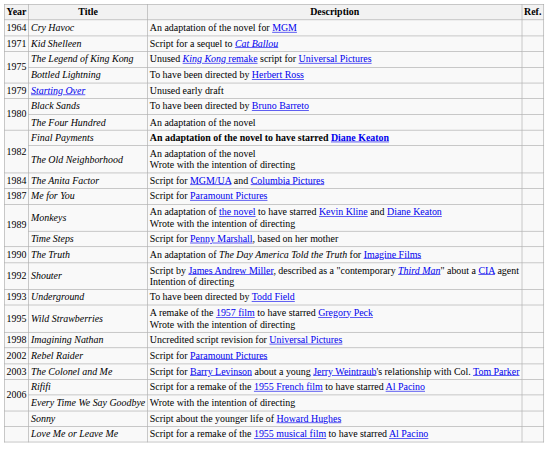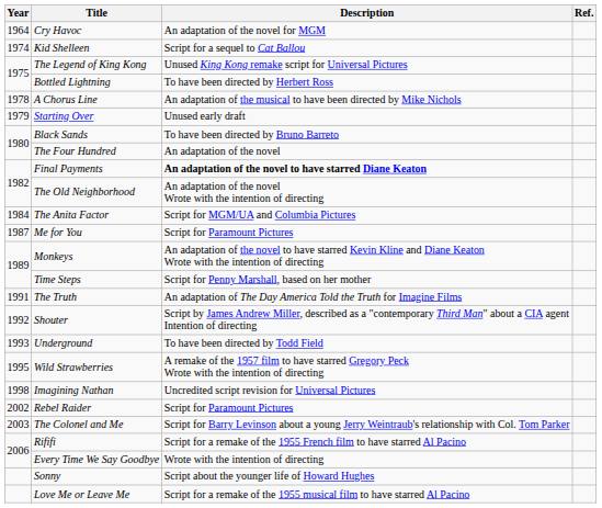Kid Shelleen | Year: 1971 -> 1974
+ row: 1978 | A Chorus Line | An adaptation of the musical to have been directed by Mike Nichols
The Truth | Year: 1990 -> 1991
